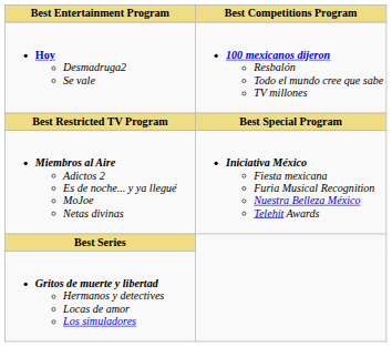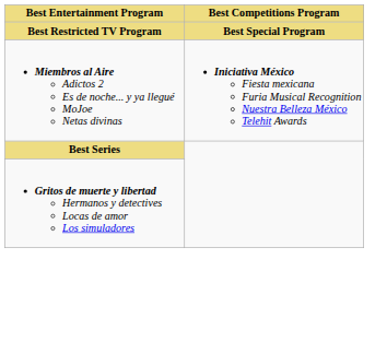- row: Hoy Desmadruga2 Se vale | 100 mexicanos dijeron Resbalón Todo el mundo cree que sabe TV millones
